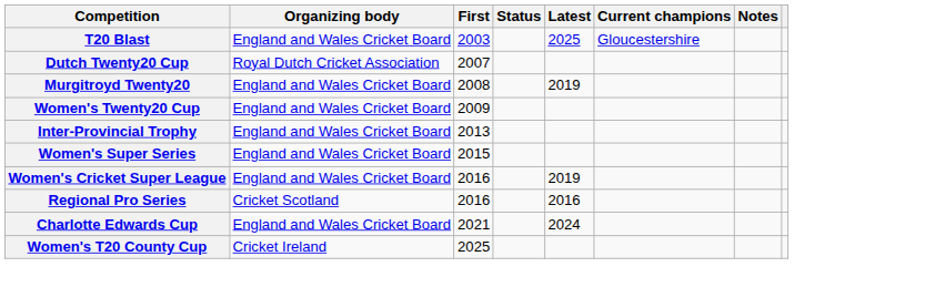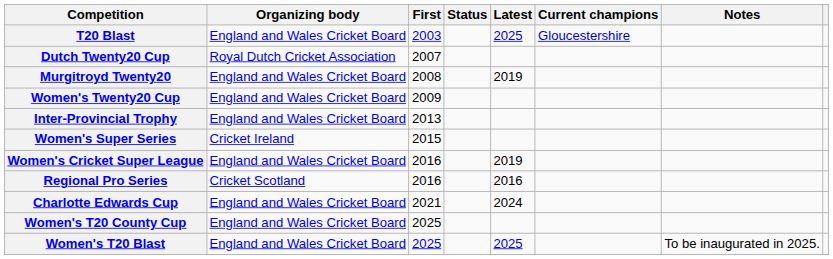Women's Super Series | Organizing body: England and Wales Cricket Board -> Cricket Ireland
Women's T20 County Cup | Organizing body: Cricket Ireland -> England and Wales Cricket Board
+ row: Women's T20 Blast | England and Wales Cricket Board | 2025 | 2025 | To be inaugurated in 2025.
